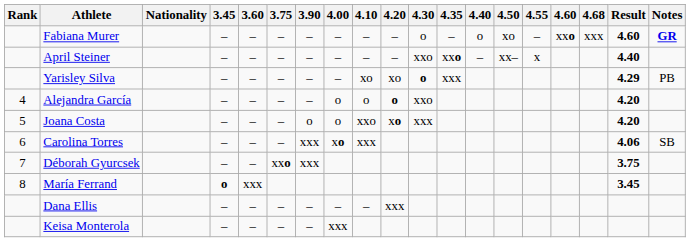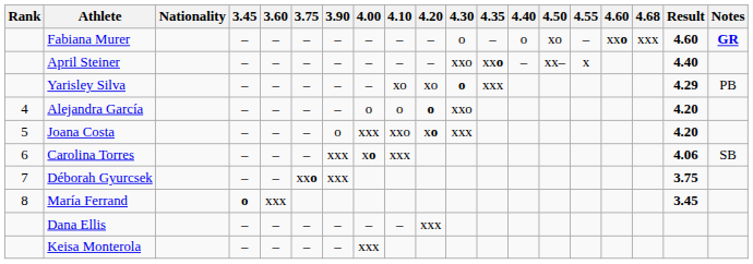Joana Costa | 4.00: o -> xxx
